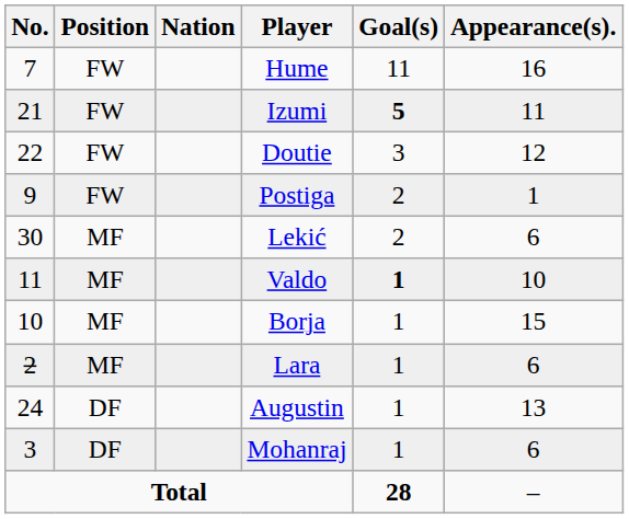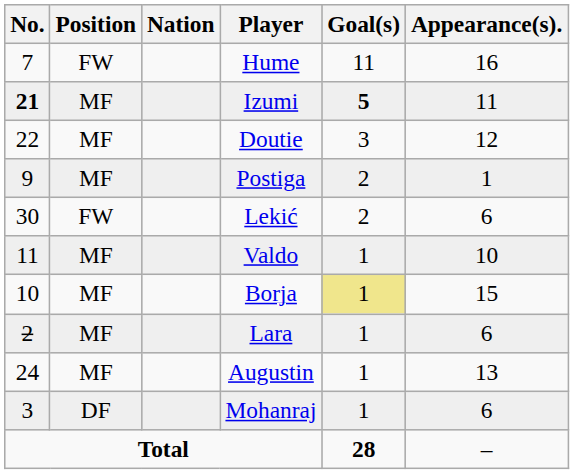Izumi | No.: normal -> bold
Izumi | Position: FW -> MF
Doutie | Position: FW -> MF
Postiga | Position: FW -> MF
Lekić | Position: MF -> FW
Valdo | Goal(s): bold -> normal
Borja | Goal(s): no background -> khaki background
Augustin | Position: DF -> MF
